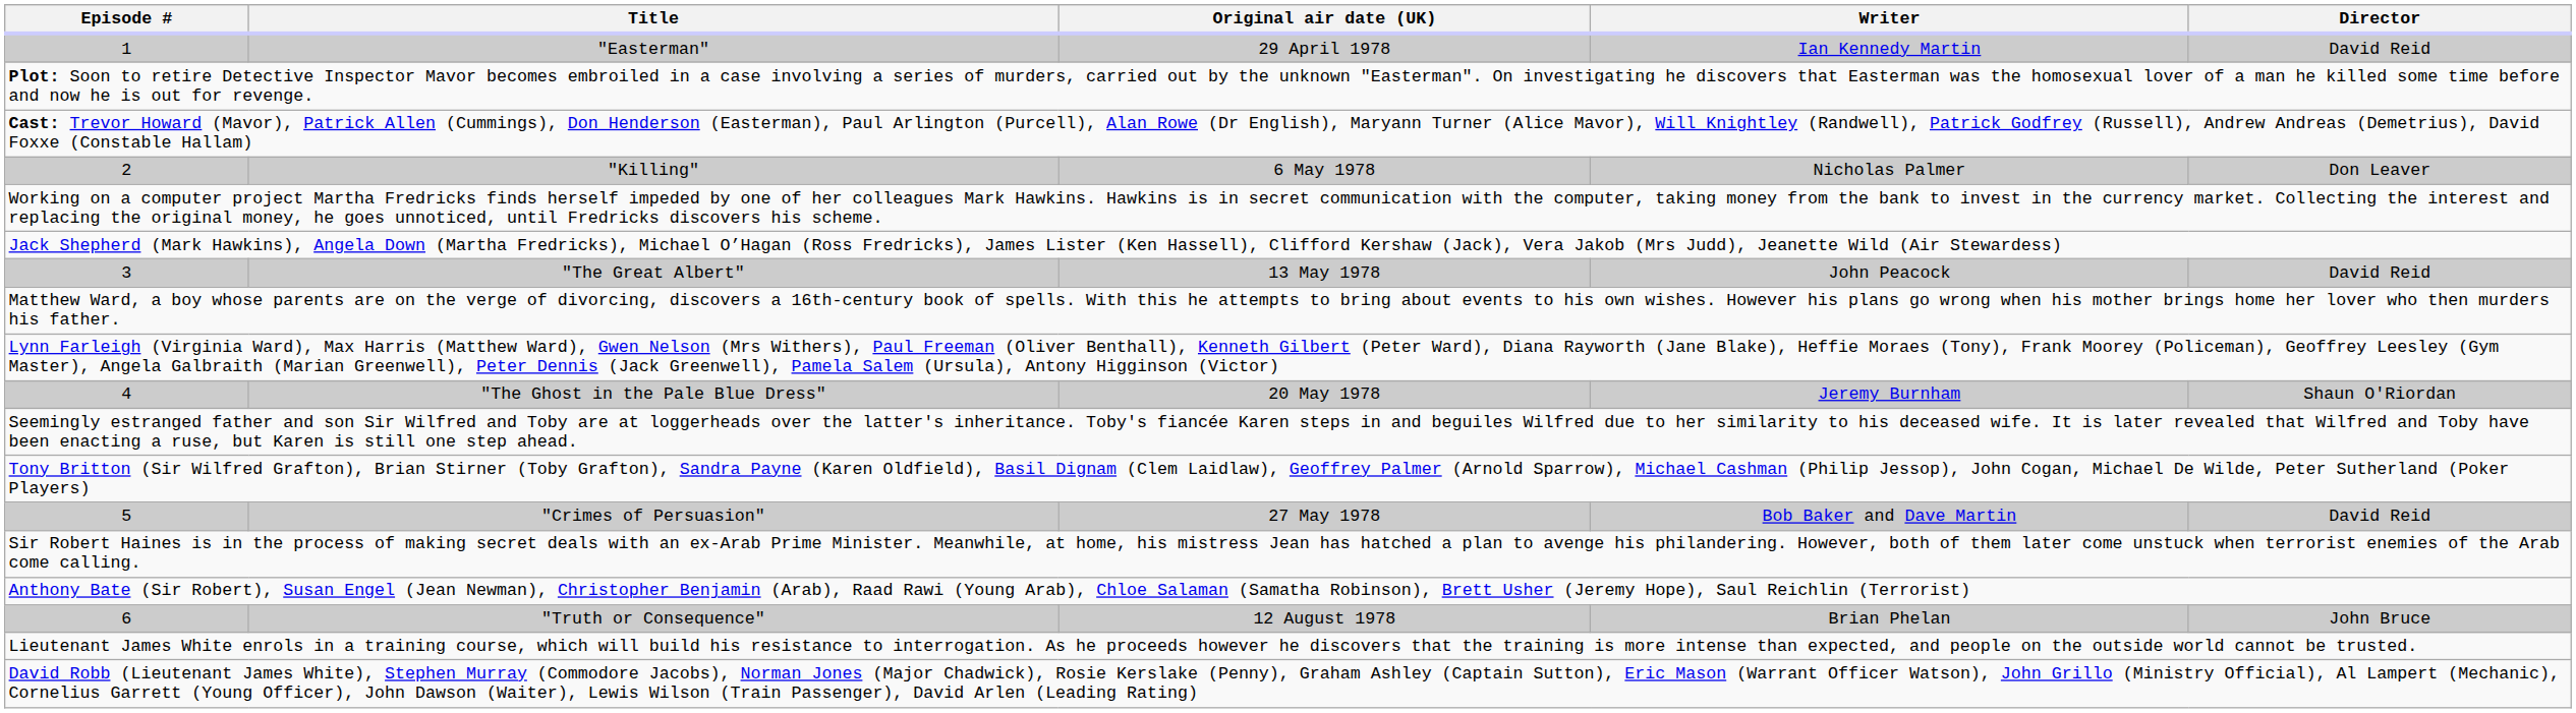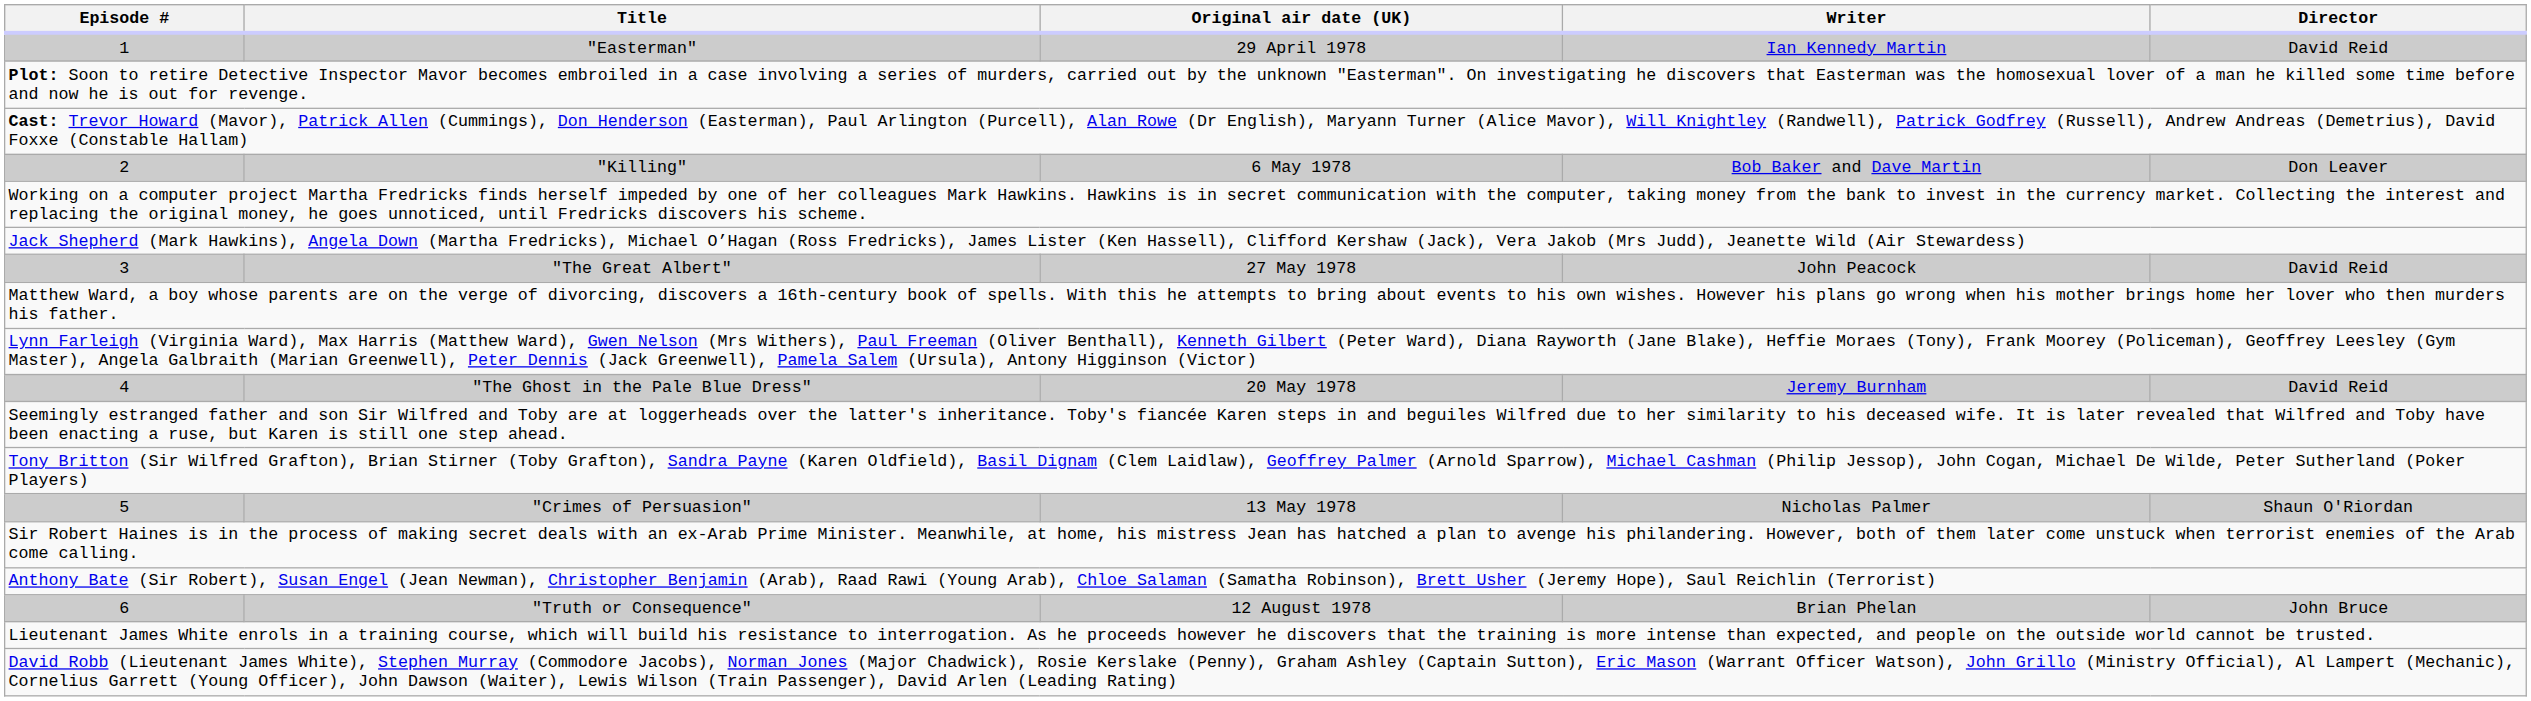2 | Writer: Nicholas Palmer -> Bob Baker and Dave Martin
3 | Original air date (UK): 13 May 1978 -> 27 May 1978
4 | Director: Shaun O'Riordan -> David Reid
5 | Original air date (UK): 27 May 1978 -> 13 May 1978
5 | Writer: Bob Baker and Dave Martin -> Nicholas Palmer
5 | Director: David Reid -> Shaun O'Riordan
